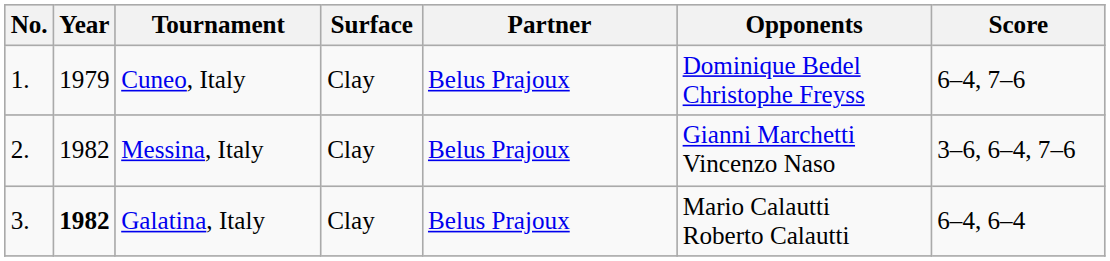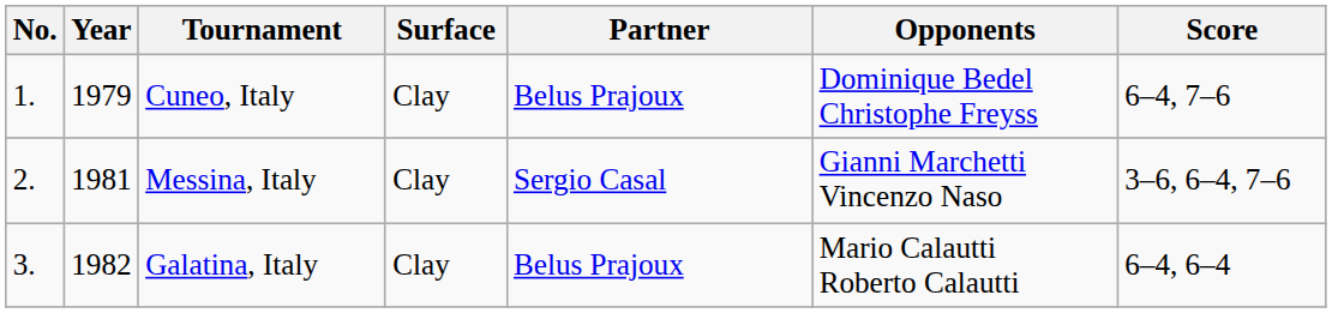Messina, Italy | Year: 1982 -> 1981
Messina, Italy | Partner: Belus Prajoux -> Sergio Casal
Galatina, Italy | Year: bold -> normal
